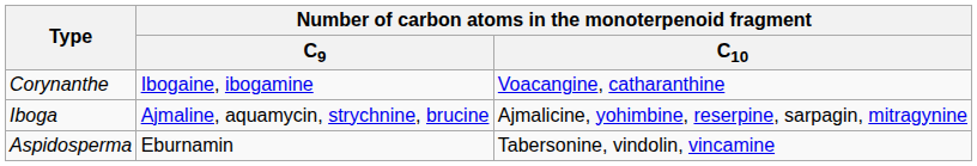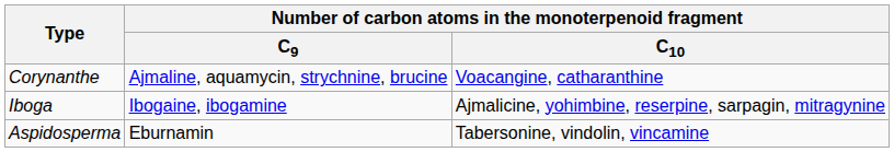Corynanthe | Number of carbon atoms in the monoterpenoid fragment / C9: Ibogaine, ibogamine -> Ajmaline, aquamycin, strychnine, brucine
Iboga | Number of carbon atoms in the monoterpenoid fragment / C9: Ajmaline, aquamycin, strychnine, brucine -> Ibogaine, ibogamine
